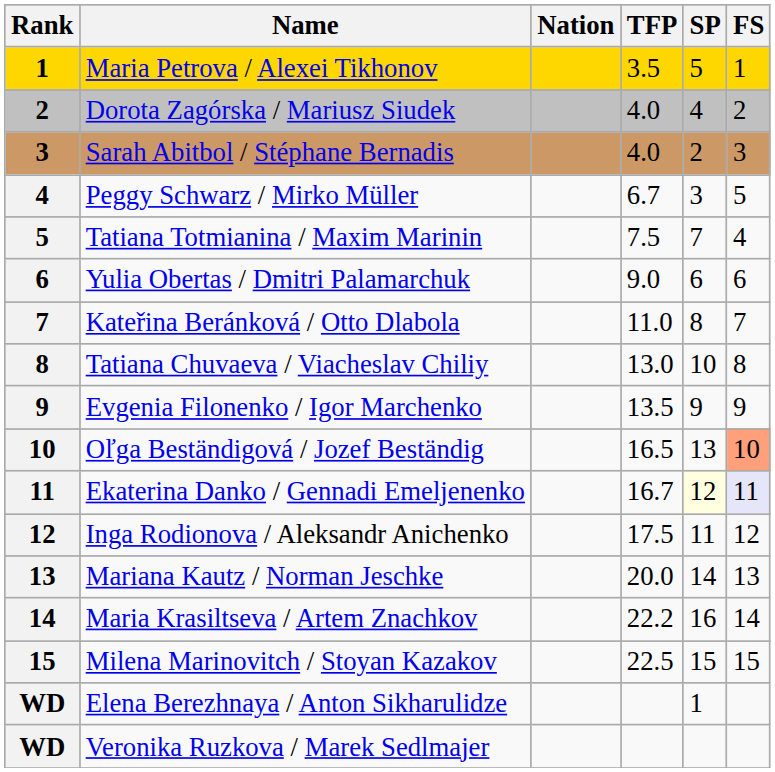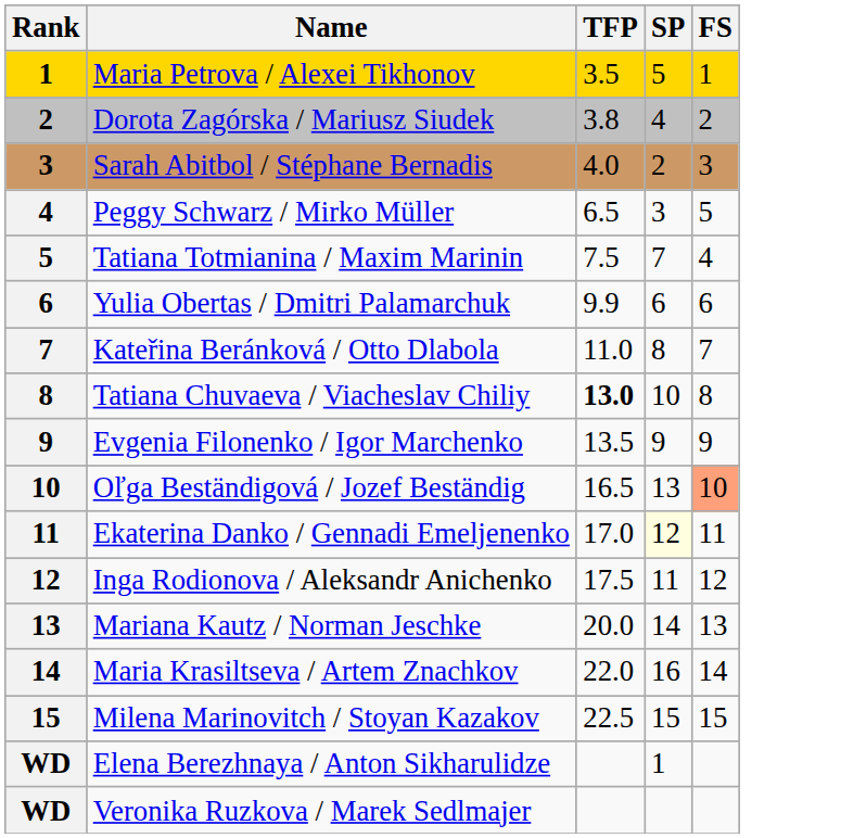- column: Nation
Dorota Zagórska / Mariusz Siudek | TFP: 4.0 -> 3.8
Peggy Schwarz / Mirko Müller | TFP: 6.7 -> 6.5
Yulia Obertas / Dmitri Palamarchuk | TFP: 9.0 -> 9.9
Tatiana Chuvaeva / Viacheslav Chiliy | TFP: normal -> bold
Ekaterina Danko / Gennadi Emeljenenko | TFP: 16.7 -> 17.0
Ekaterina Danko / Gennadi Emeljenenko | FS: lavender background -> no background
Maria Krasiltseva / Artem Znachkov | TFP: 22.2 -> 22.0
